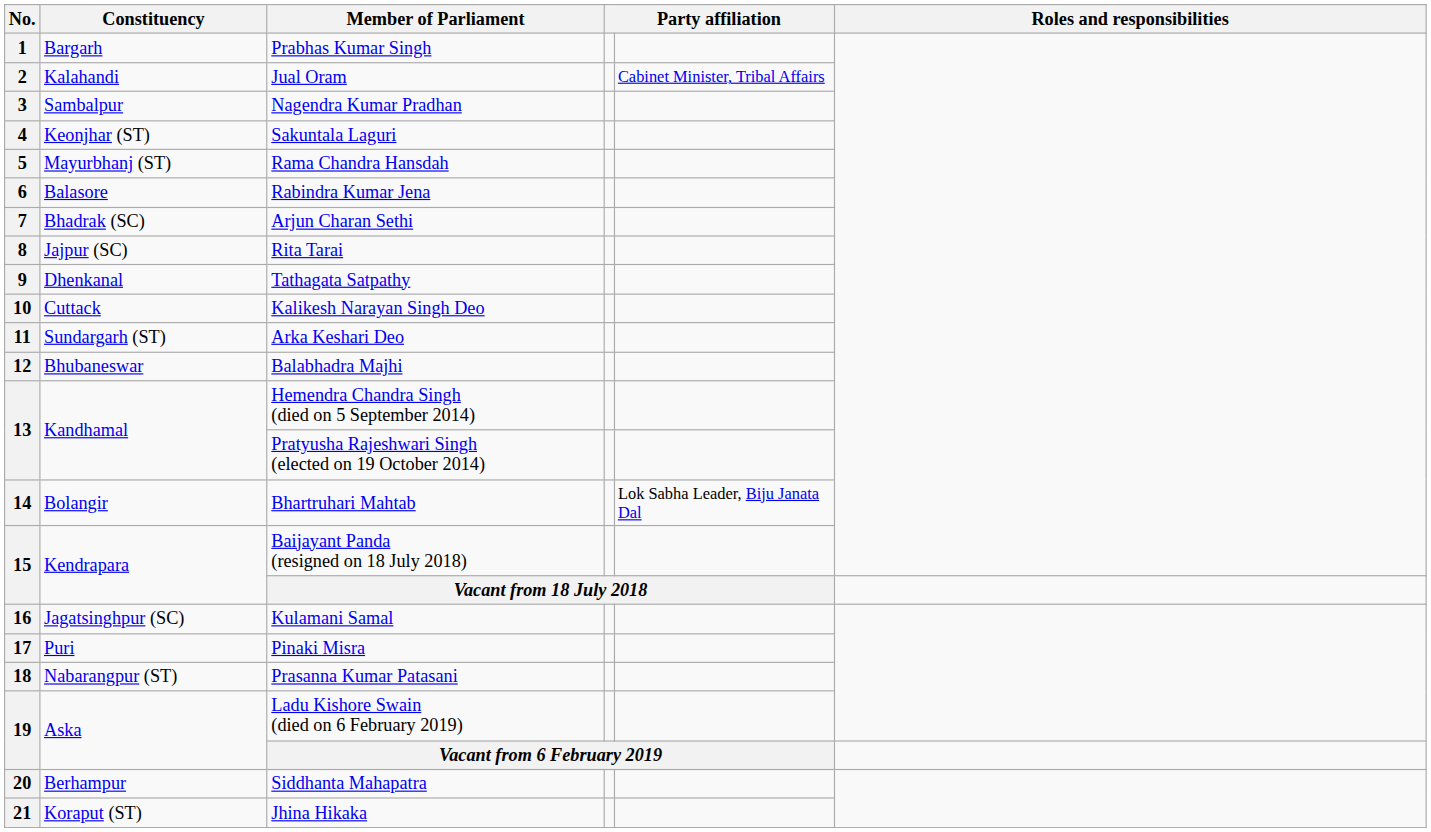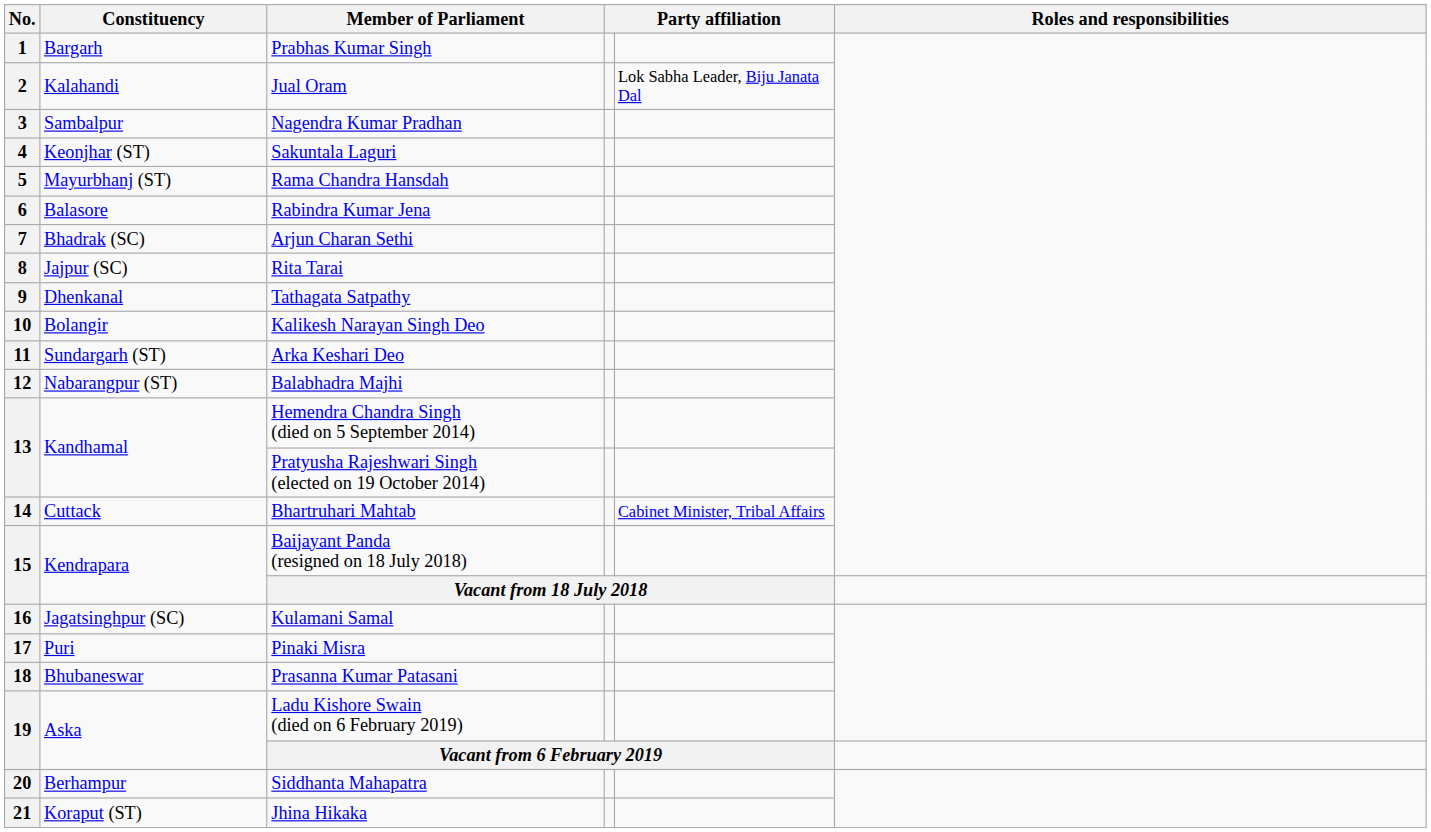Jual Oram | column 5: Cabinet Minister, Tribal Affairs -> Lok Sabha Leader, Biju Janata Dal
Kalikesh Narayan Singh Deo | Constituency: Cuttack -> Bolangir
Balabhadra Majhi | Constituency: Bhubaneswar -> Nabarangpur (ST)
Bhartruhari Mahtab | Constituency: Bolangir -> Cuttack
Bhartruhari Mahtab | column 5: Lok Sabha Leader, Biju Janata Dal -> Cabinet Minister, Tribal Affairs
Prasanna Kumar Patasani | Constituency: Nabarangpur (ST) -> Bhubaneswar
